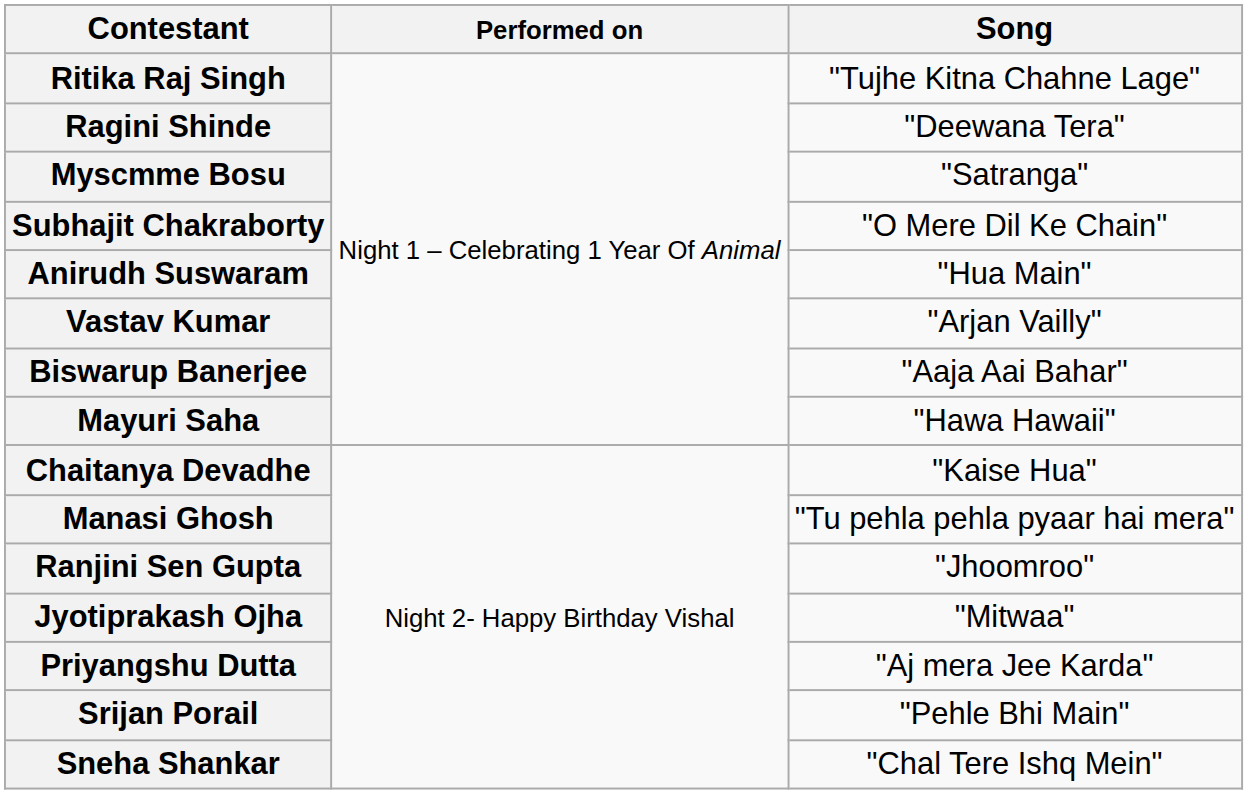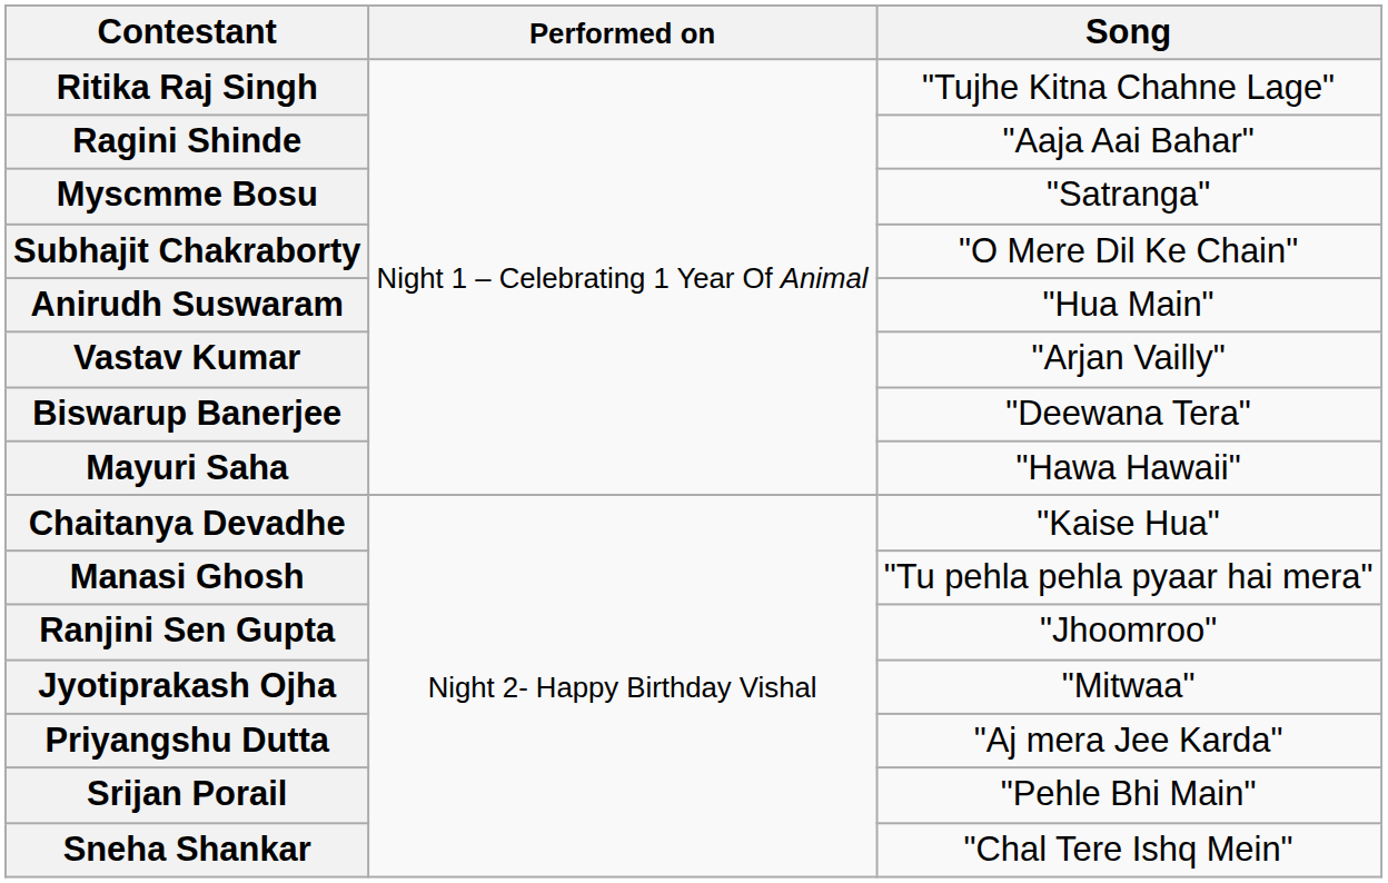Ragini Shinde | Song: "Deewana Tera" -> "Aaja Aai Bahar"
Biswarup Banerjee | Song: "Aaja Aai Bahar" -> "Deewana Tera"
